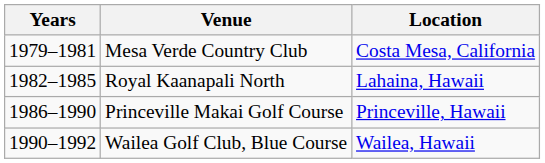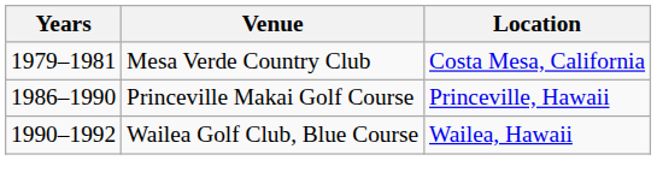- row: 1982–1985 | Royal Kaanapali North | Lahaina, Hawaii
